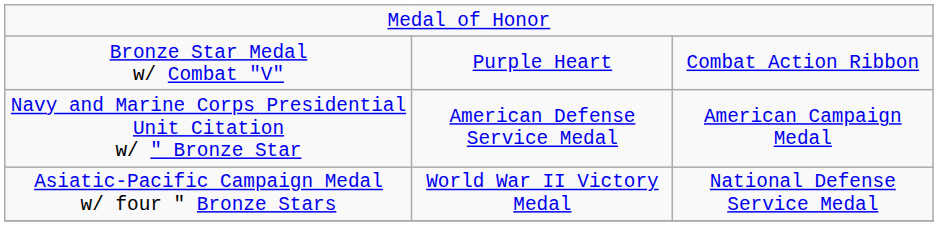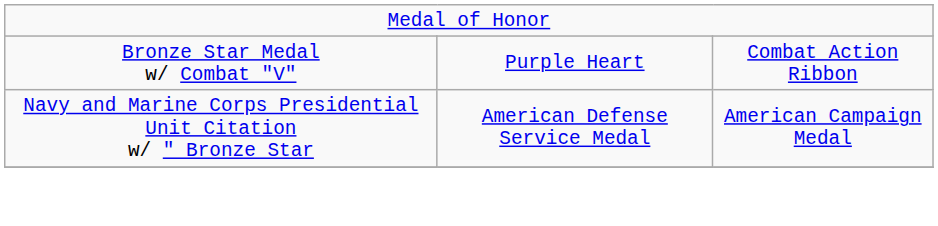- row: Asiatic-Pacific Campaign Medal w/ four " Bronze Stars | World War II Victory Medal | National Defense Service Medal
